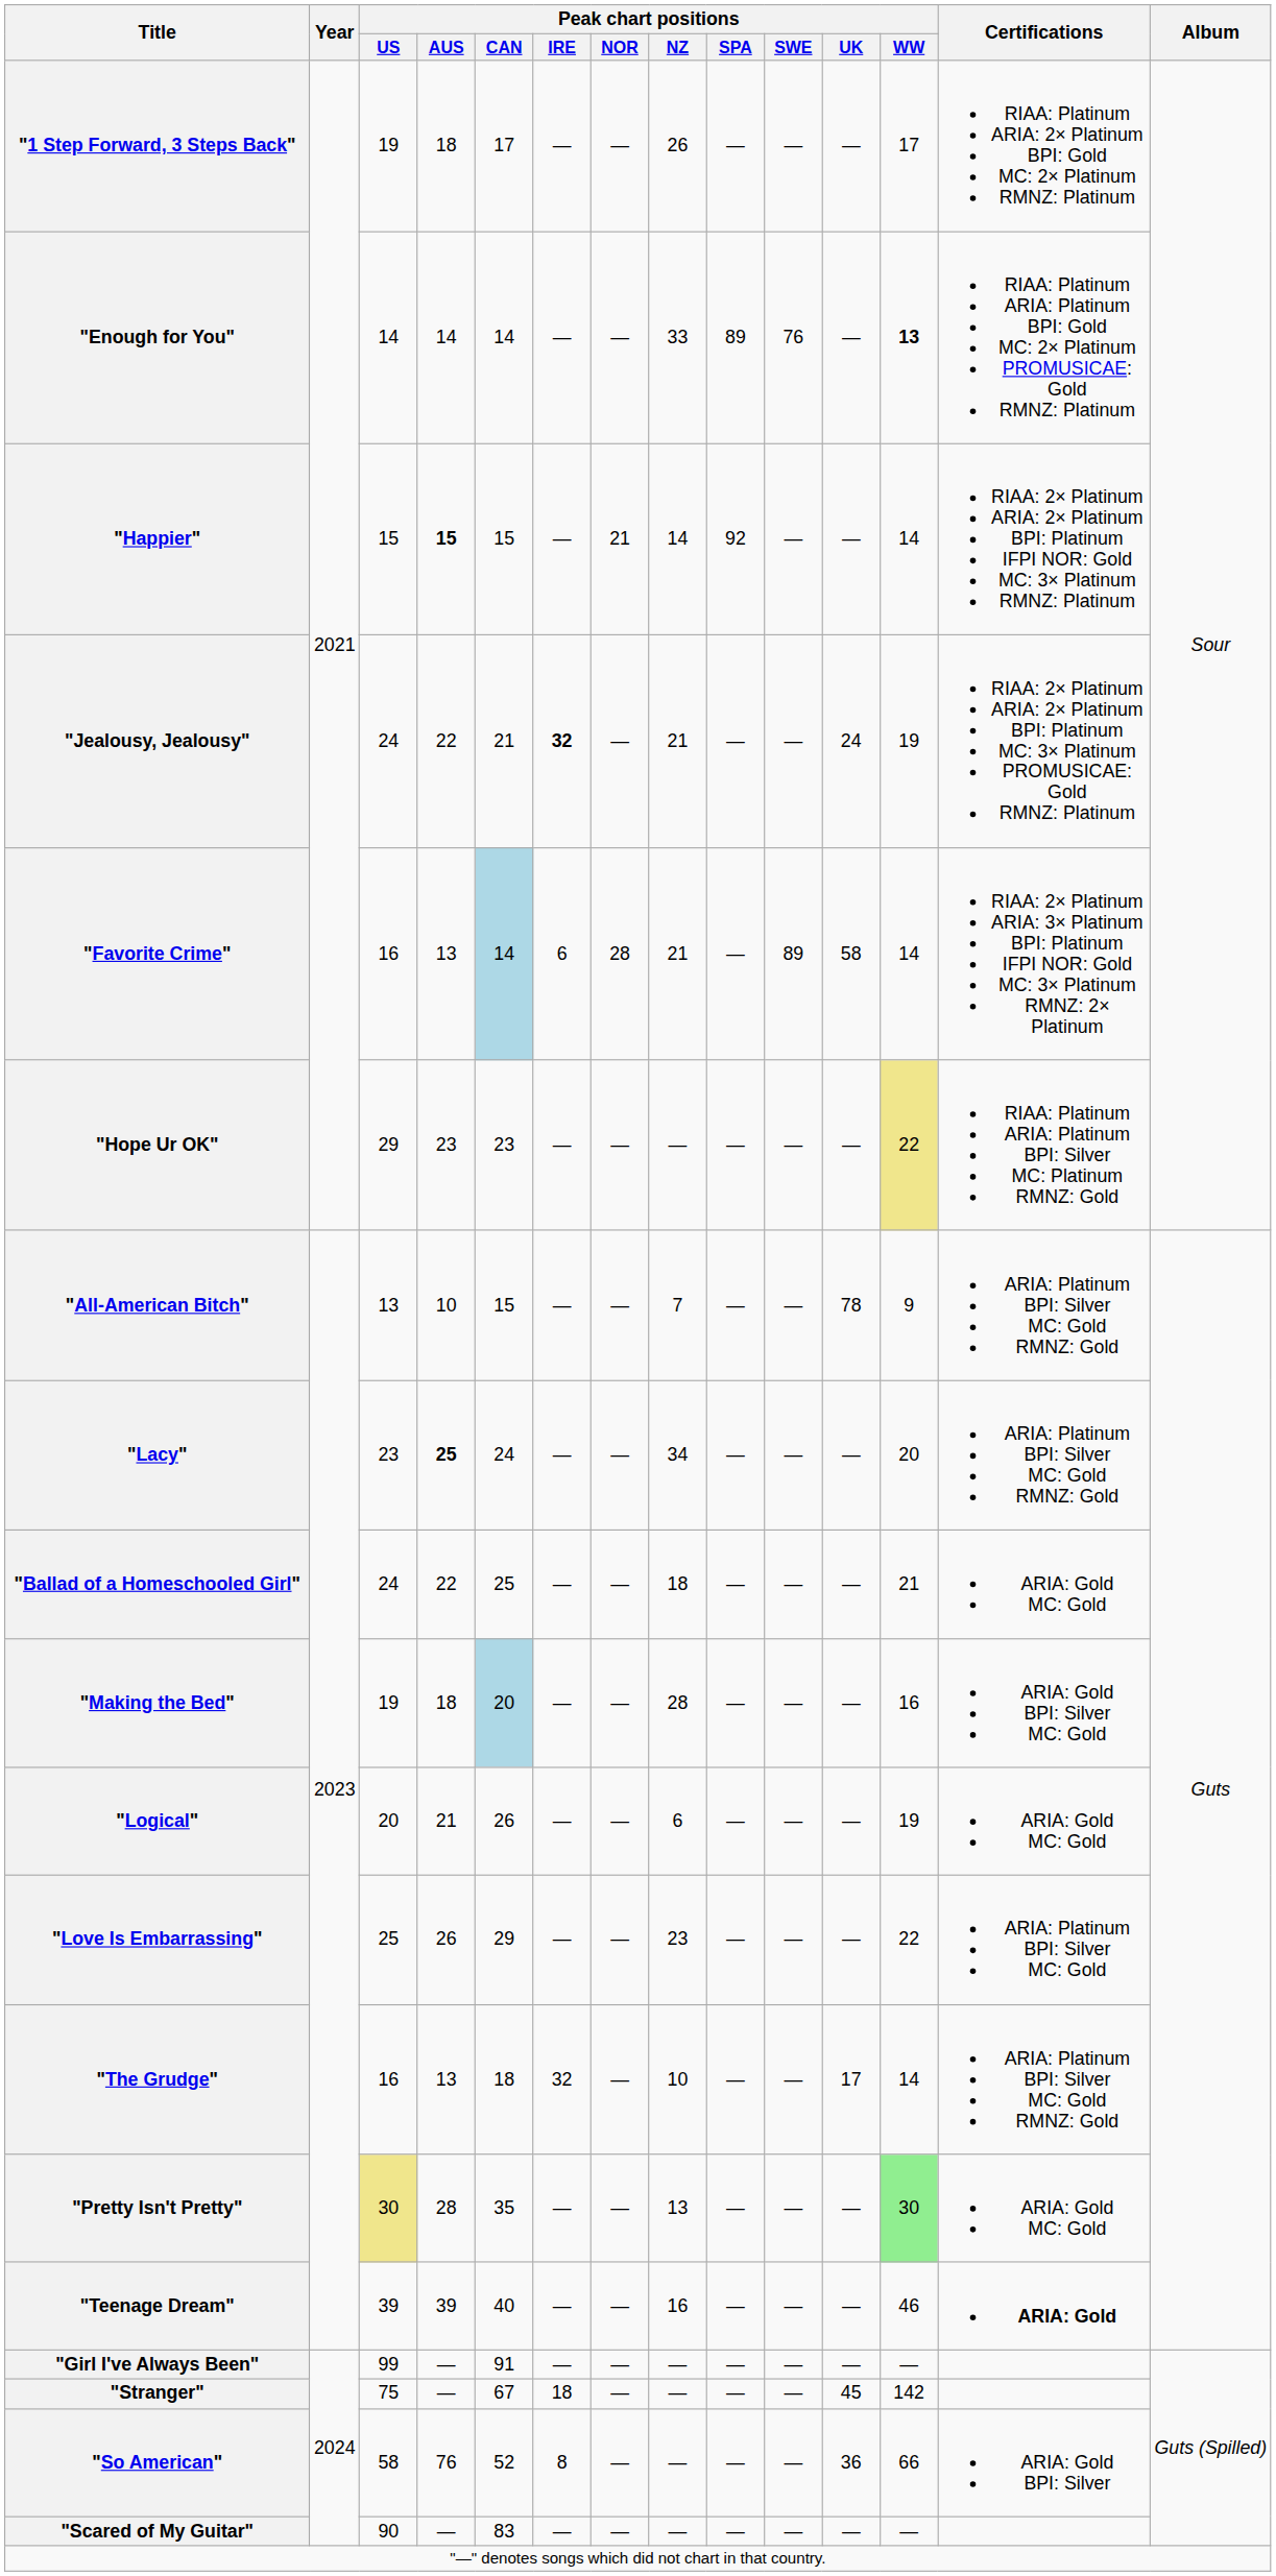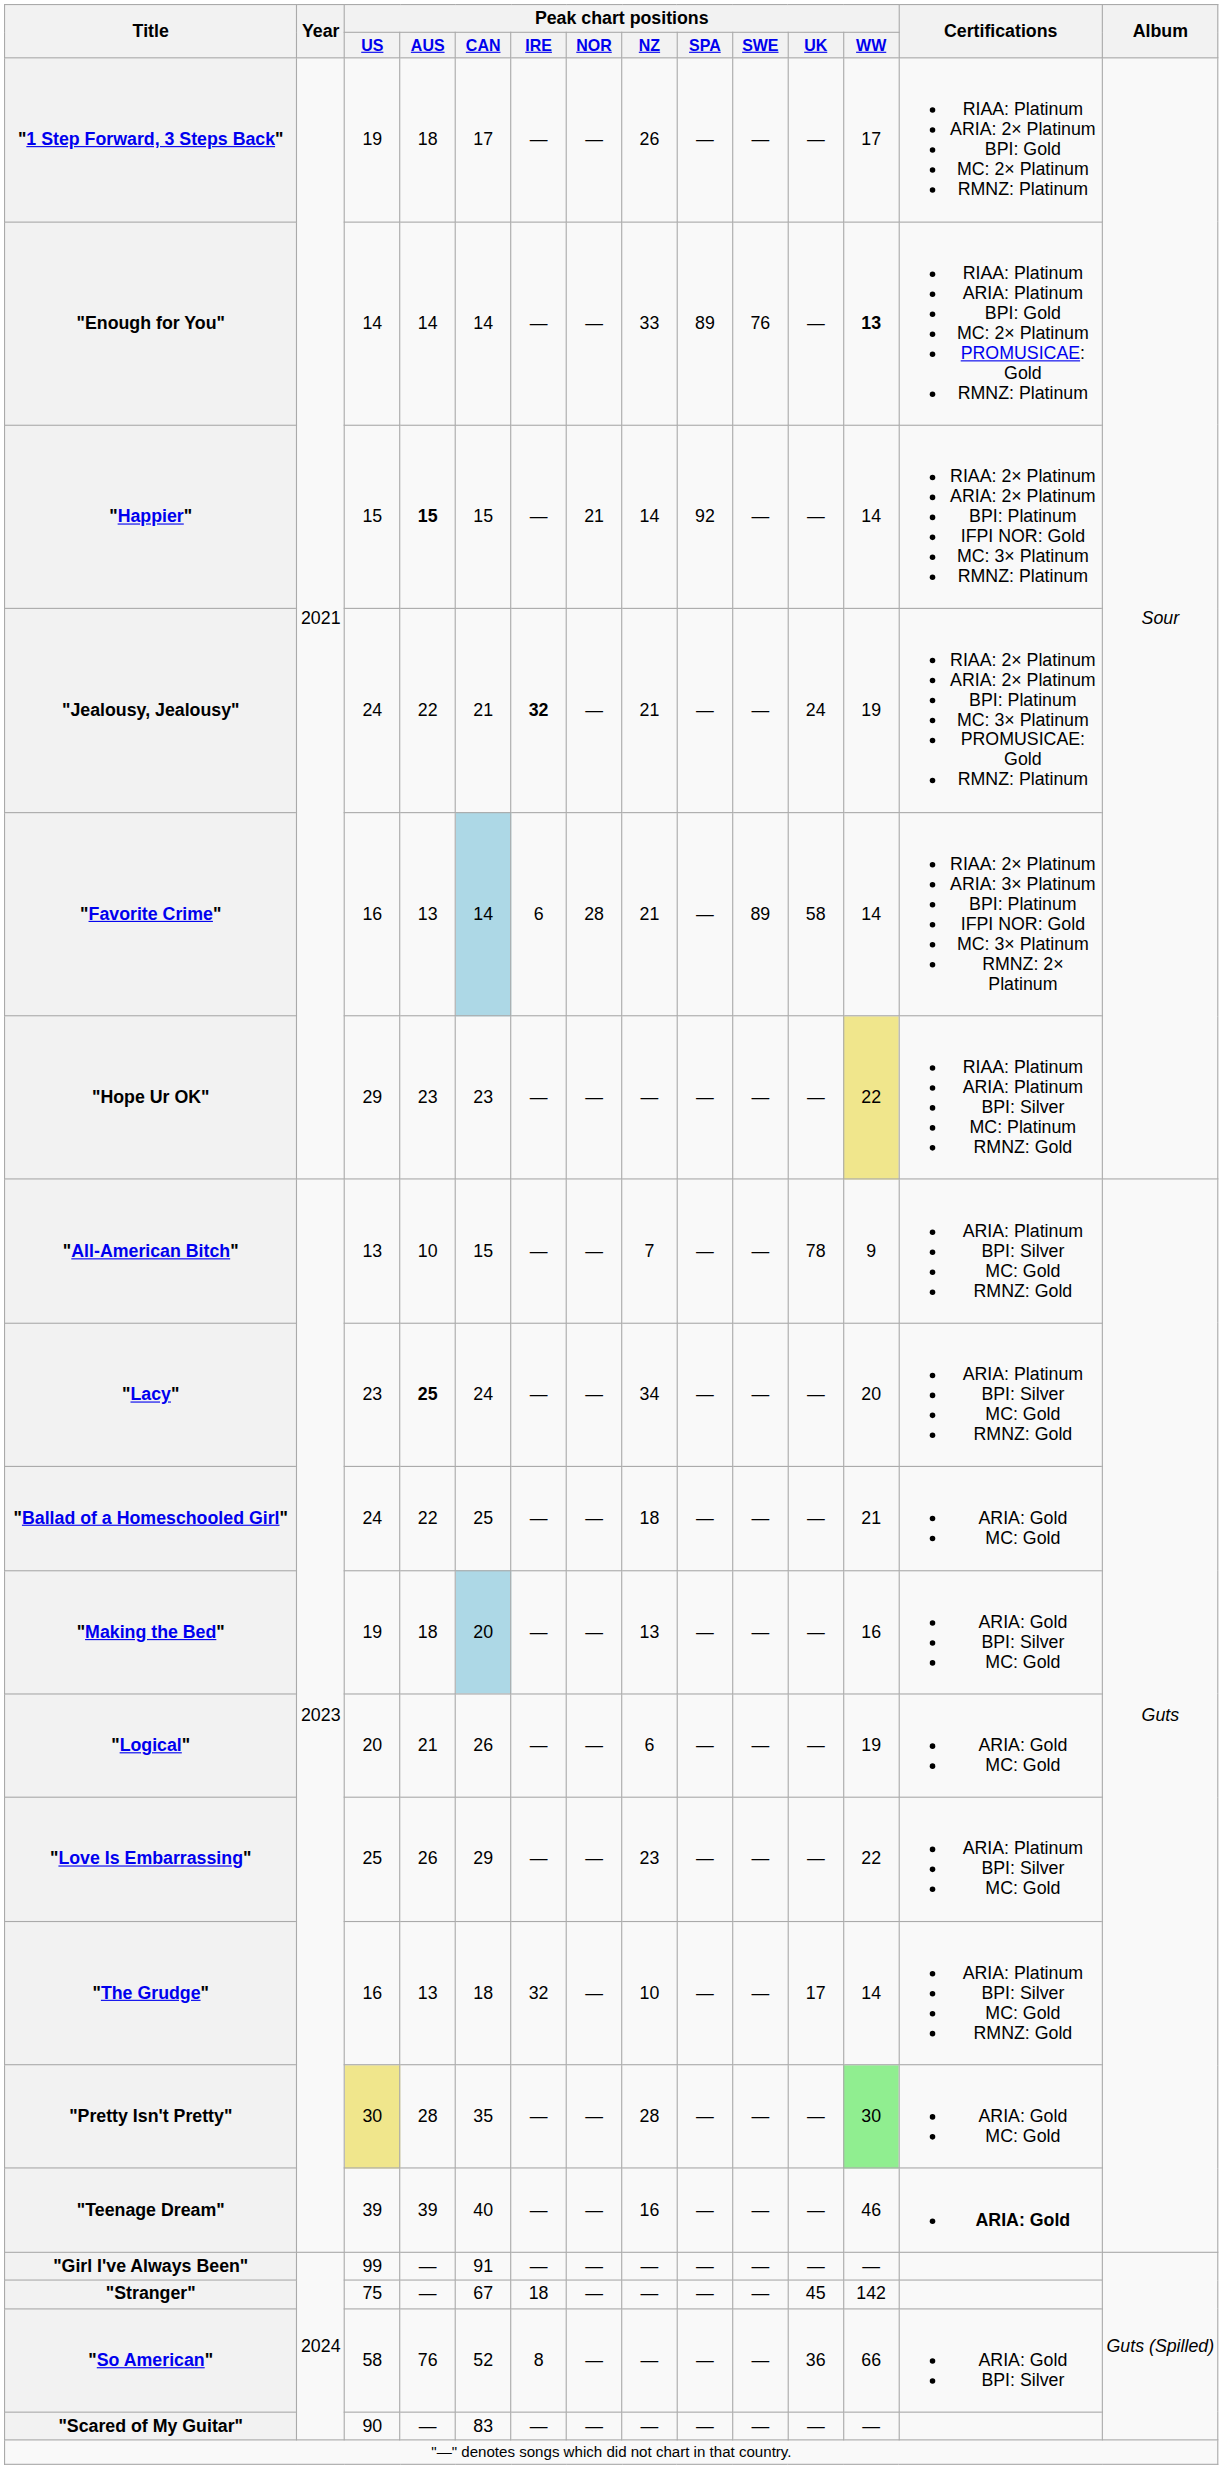"Making the Bed" | Peak chart positions / NZ: 28 -> 13
"Pretty Isn't Pretty" | Peak chart positions / NZ: 13 -> 28
